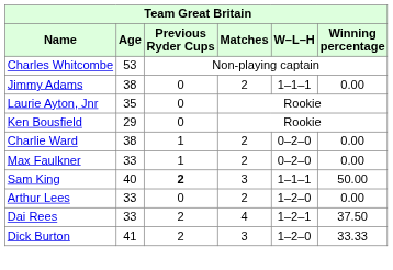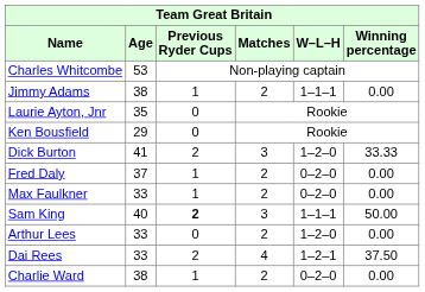Jimmy Adams | Previous Ryder Cups: 0 -> 1
rows swapped: Dick Burton <-> Charlie Ward
+ row: Fred Daly | 37 | 1 | 2 | 0–2–0 | 0.00
